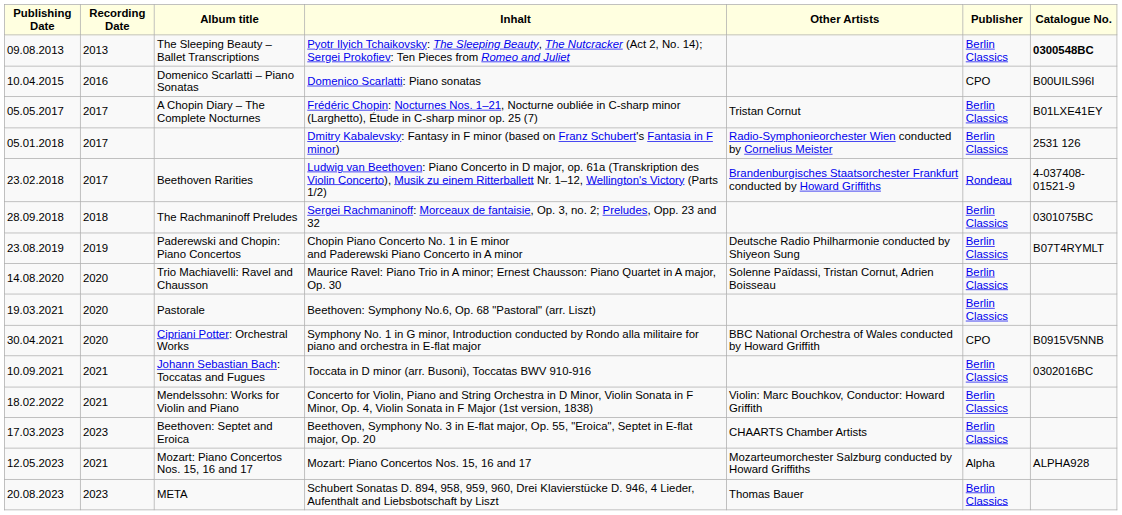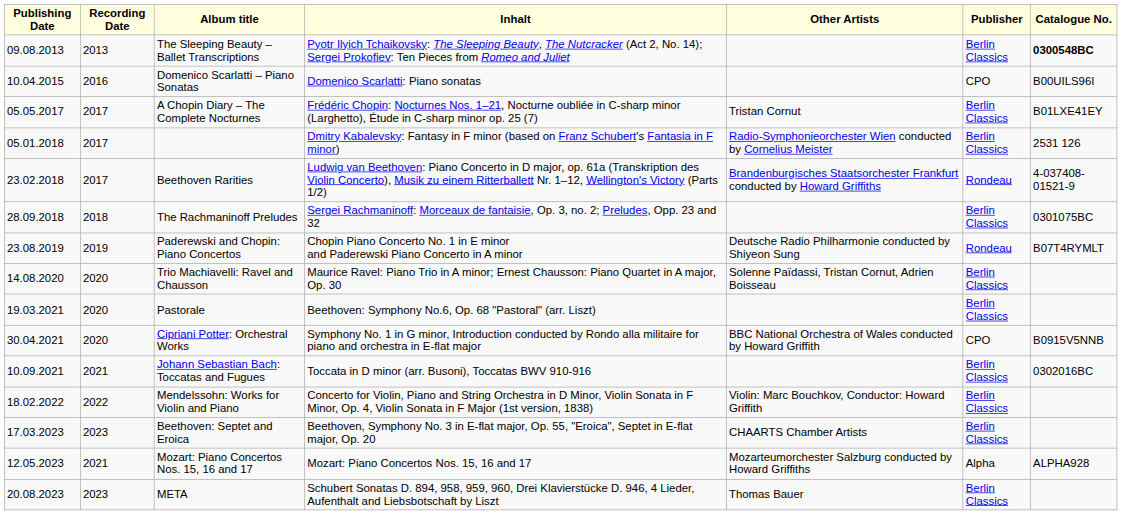Paderewski and Chopin: Piano Concertos | Publisher: Berlin Classics -> Rondeau
Mendelssohn: Works for Violin and Piano | Recording Date: 2021 -> 2022
